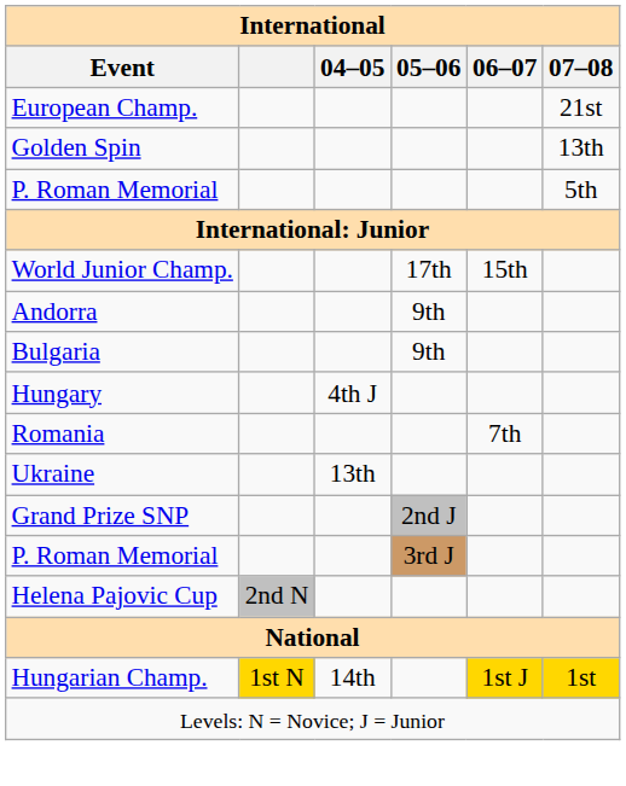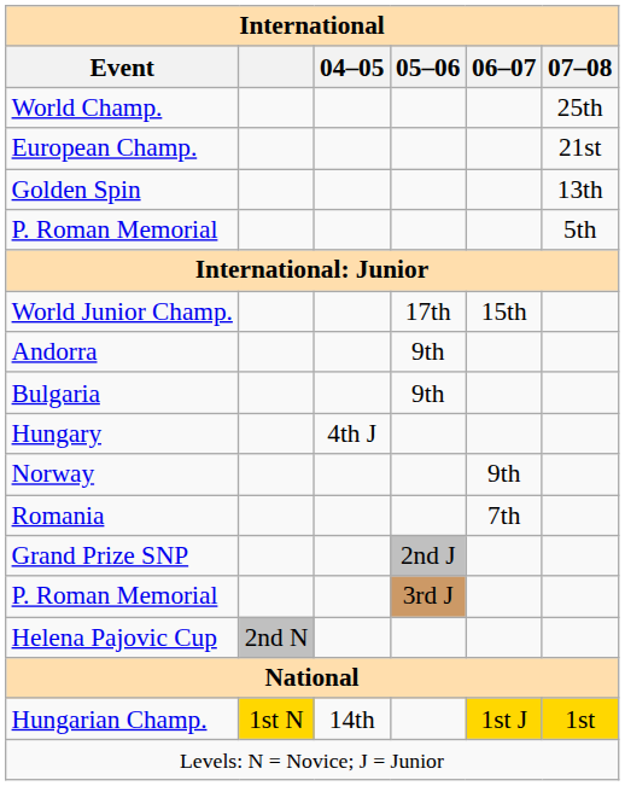+ row: World Champ. | 25th
+ row: Norway | 9th
- row: Ukraine | 13th
